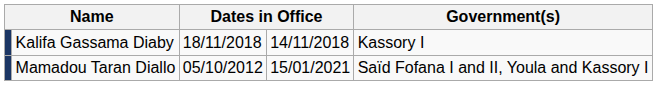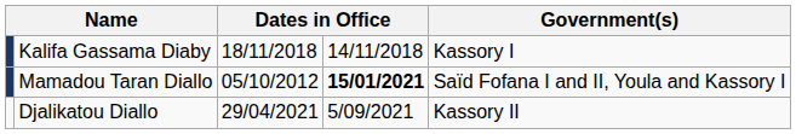Mamadou Taran Diallo | column 4: normal -> bold
+ row: Djalikatou Diallo | 29/04/2021 | 5/09/2021 | Kassory II
